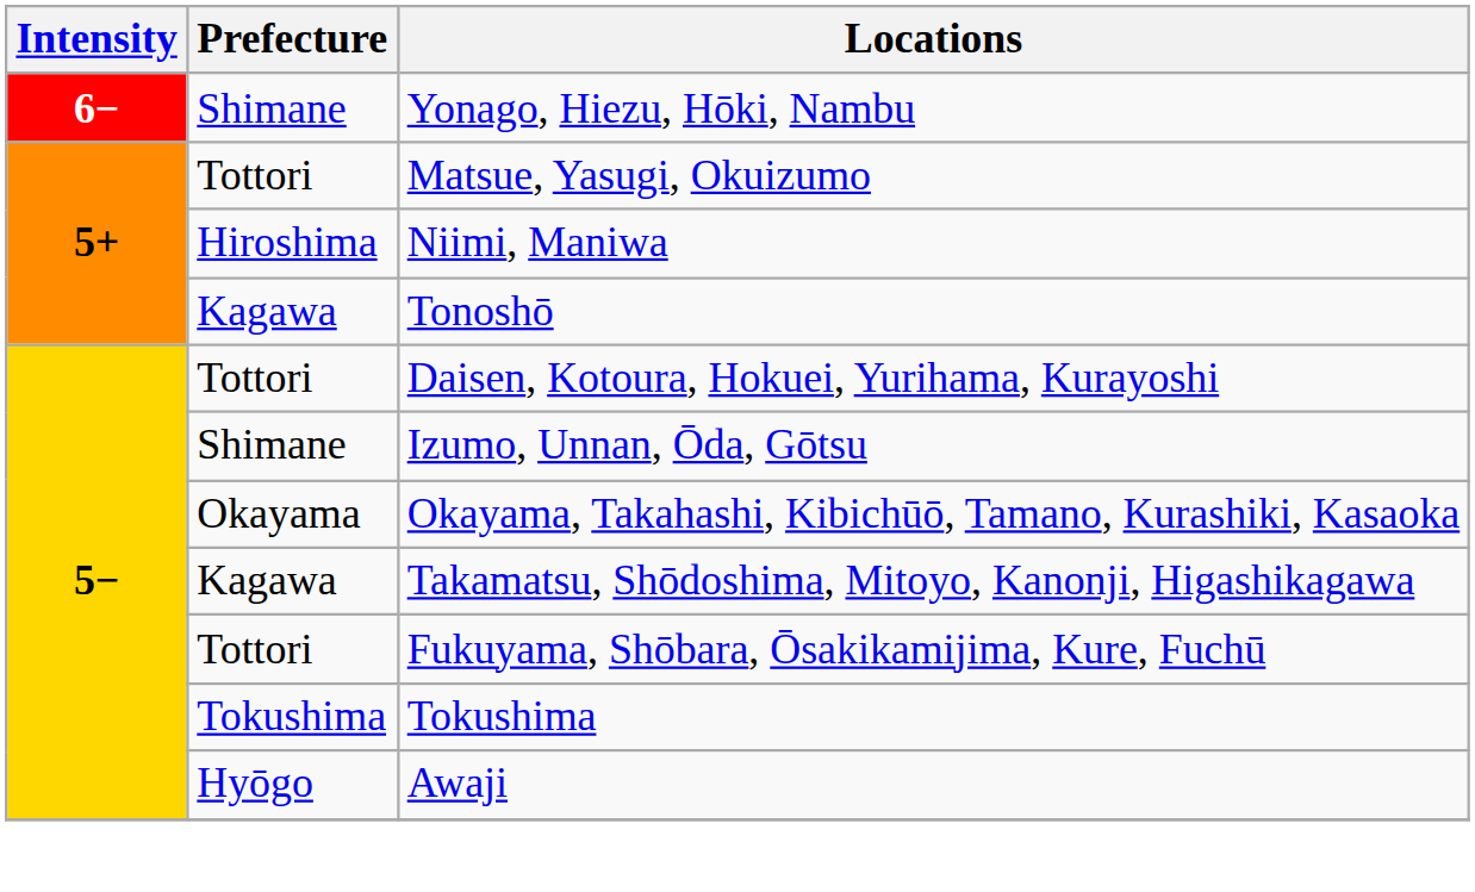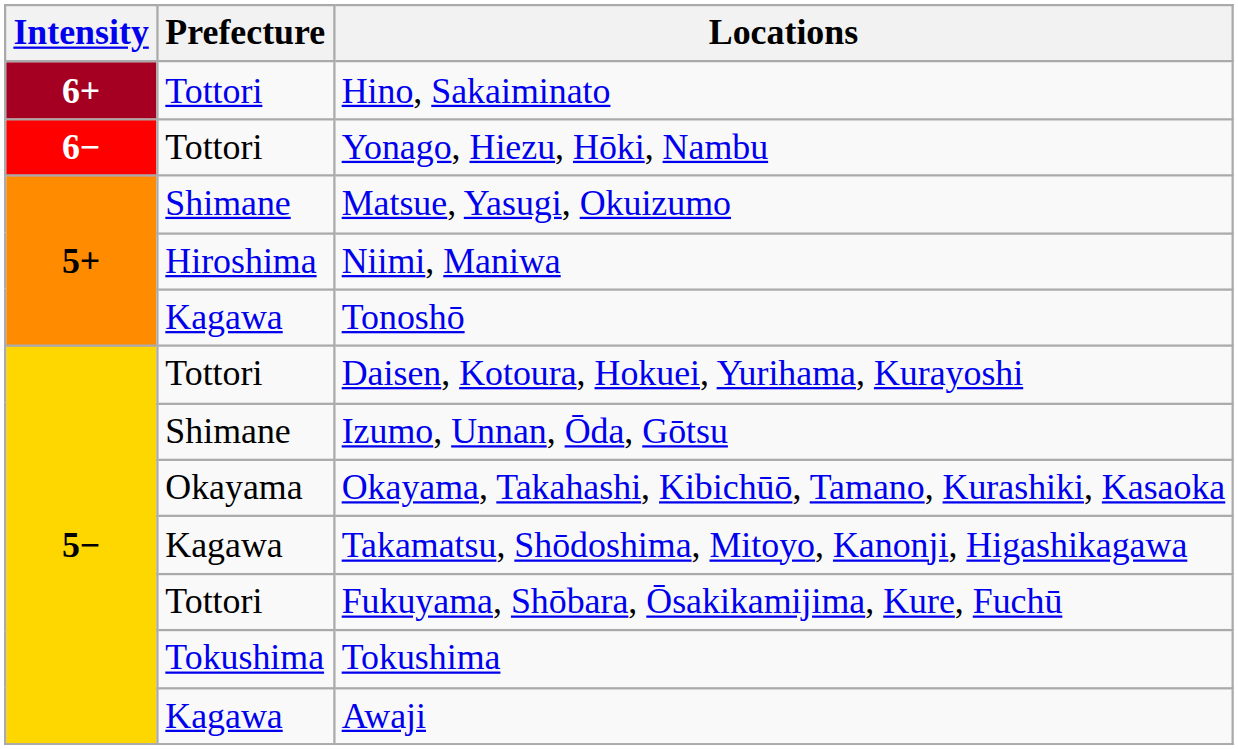+ row: 6+ | Tottori | Hino, Sakaiminato
Yonago, Hiezu, Hōki, Nambu | Prefecture: Shimane -> Tottori
Matsue, Yasugi, Okuizumo | Prefecture: Tottori -> Shimane
Awaji | Prefecture: Hyōgo -> Kagawa
